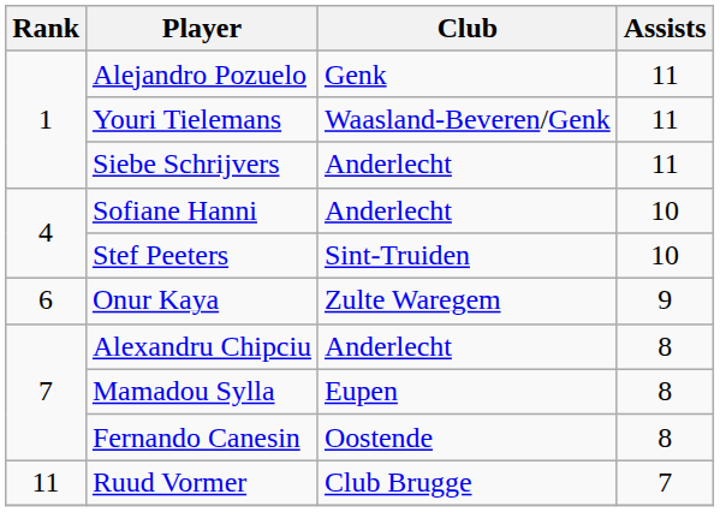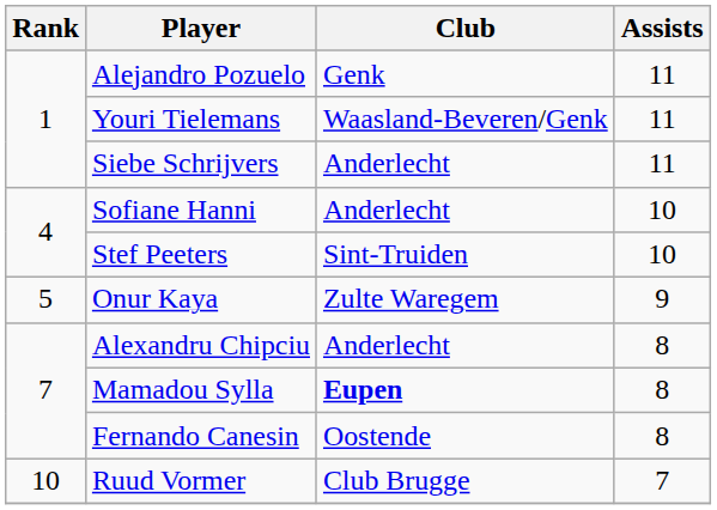Onur Kaya | Rank: 6 -> 5
Mamadou Sylla | Club: normal -> bold
Ruud Vormer | Rank: 11 -> 10
